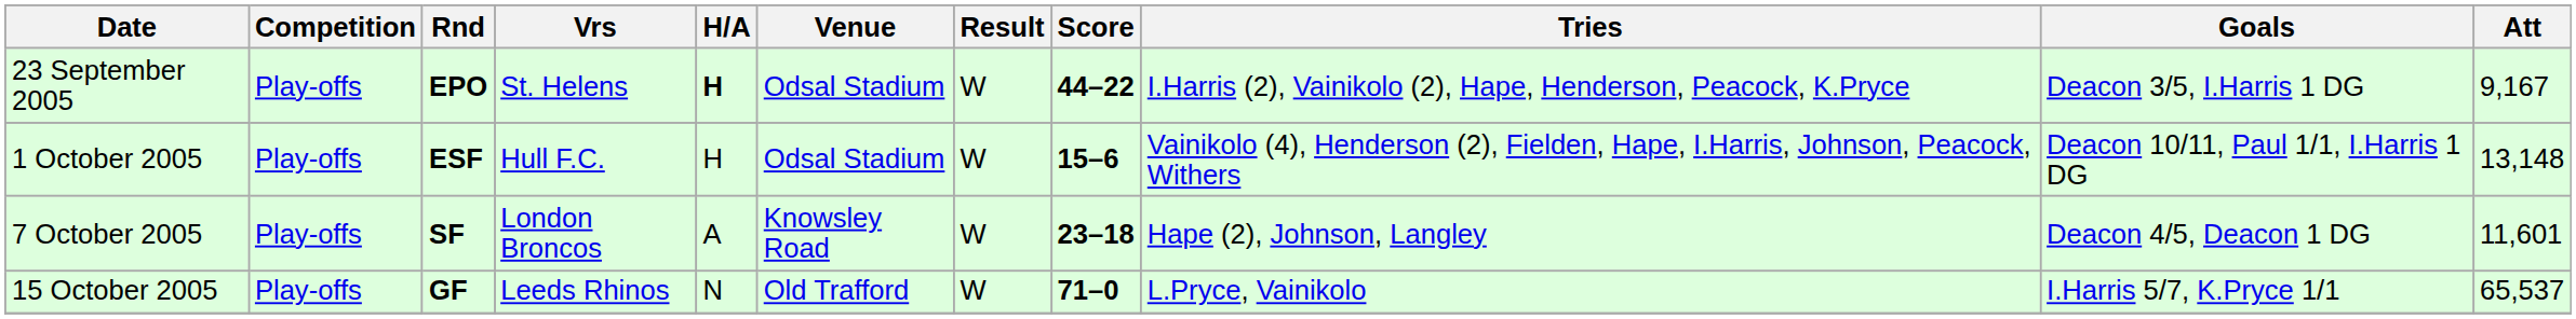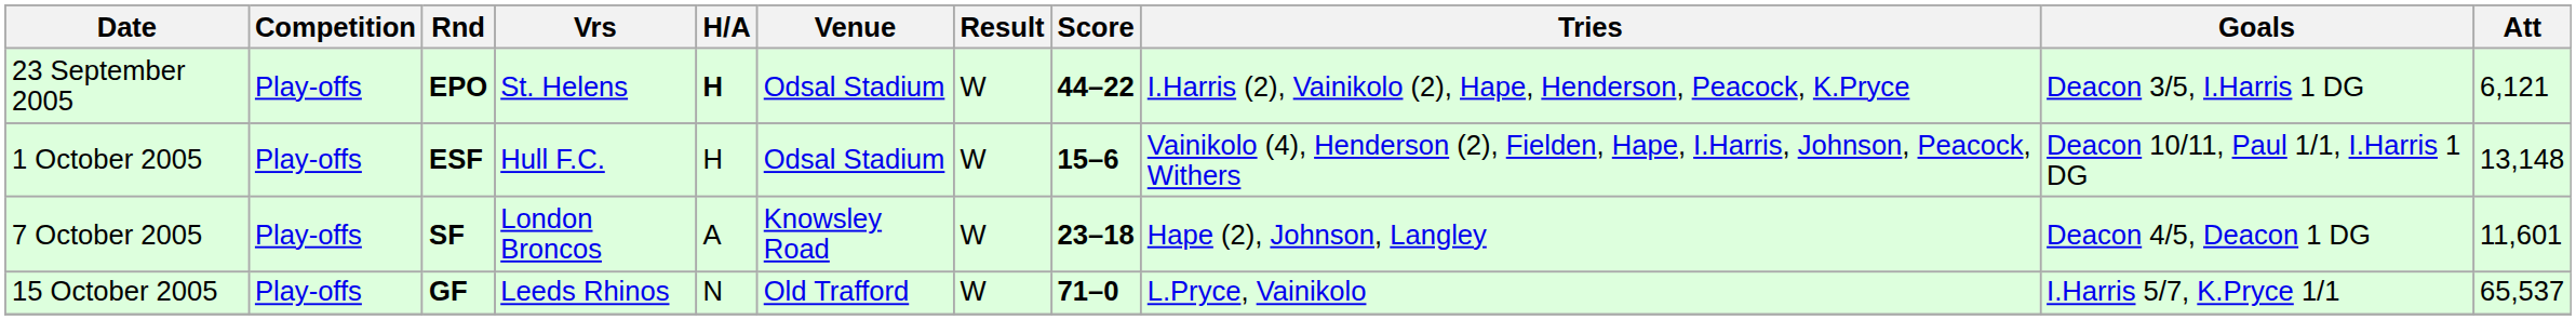23 September 2005 | Att: 9,167 -> 6,121
